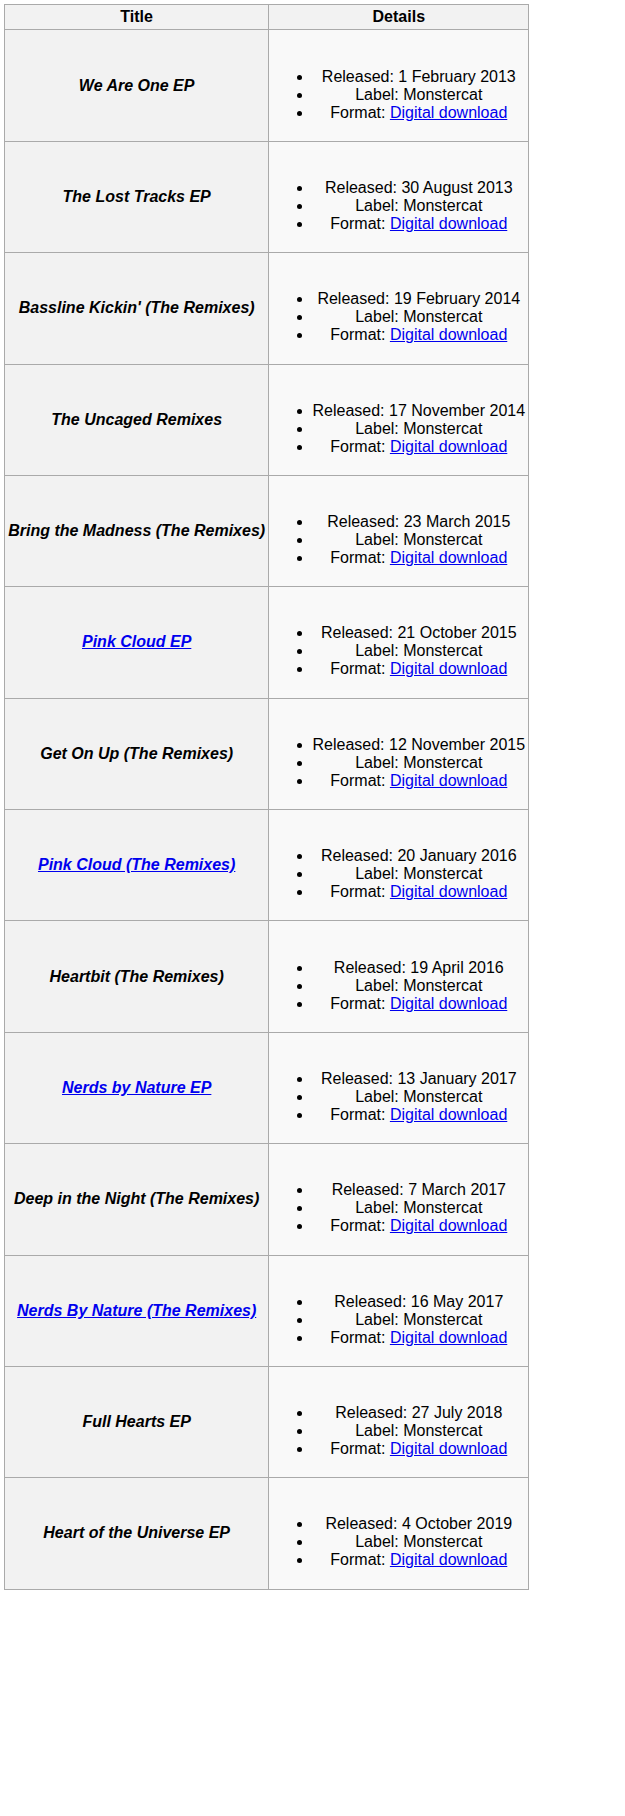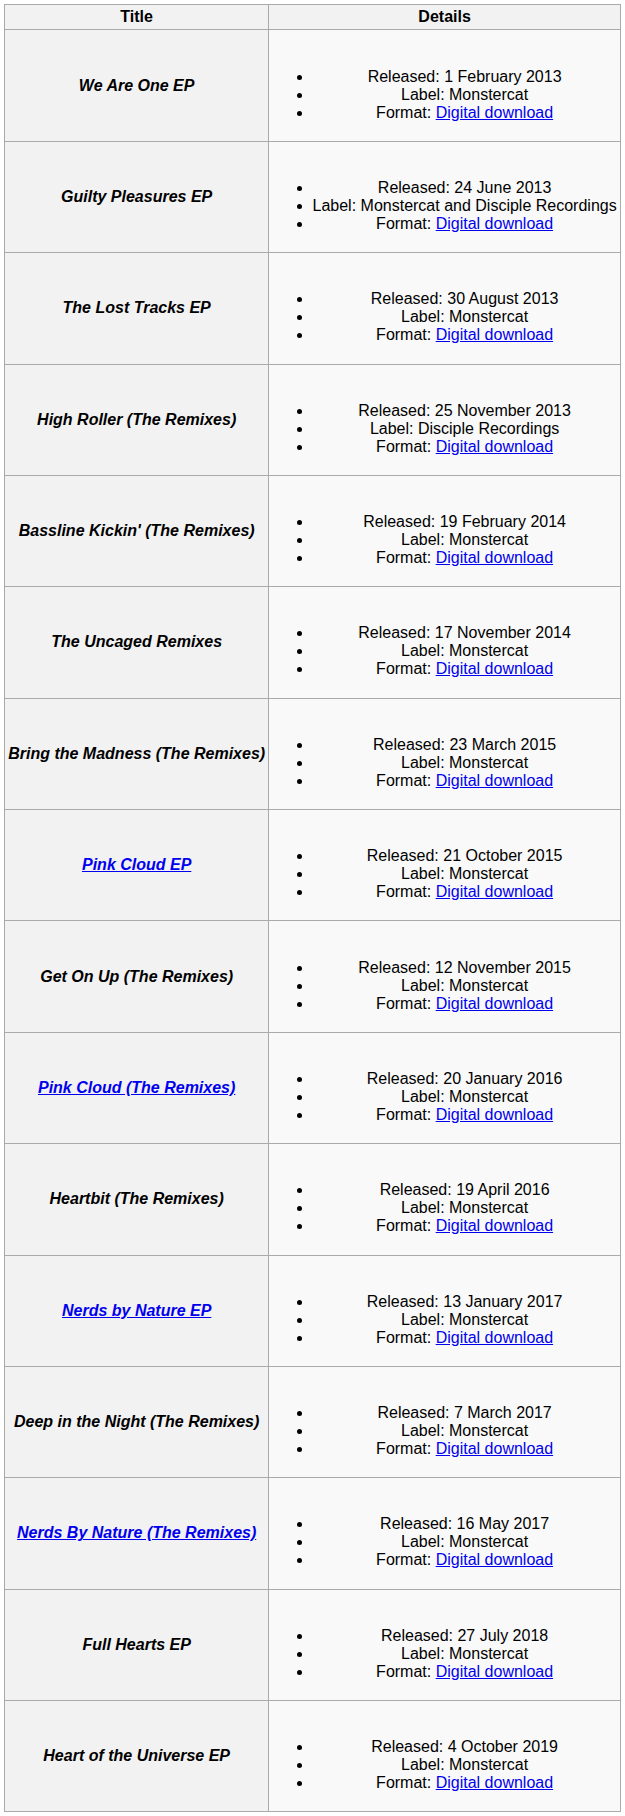+ row: Guilty Pleasures EP | Released: 24 June 2013 Label: Monstercat and Disciple Recordings Format: Digital download
+ row: High Roller (The Remixes) | Released: 25 November 2013 Label: Disciple Recordings Format: Digital download
